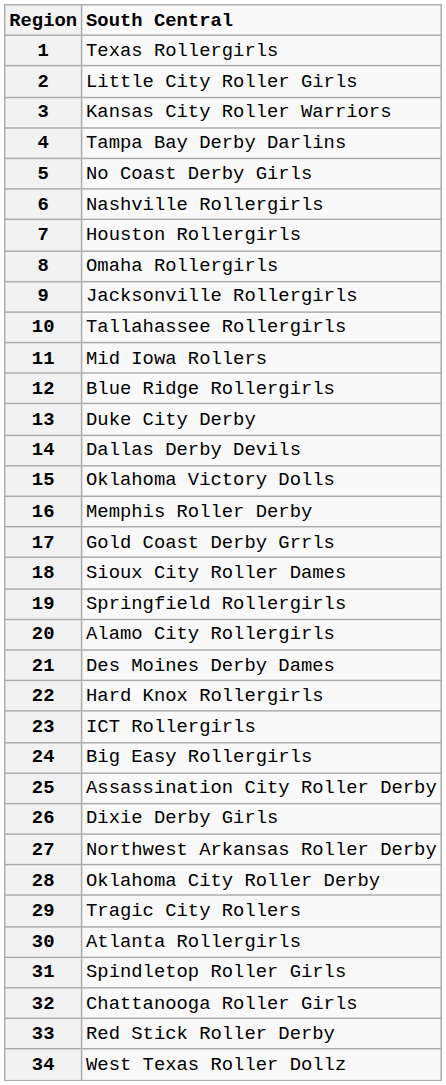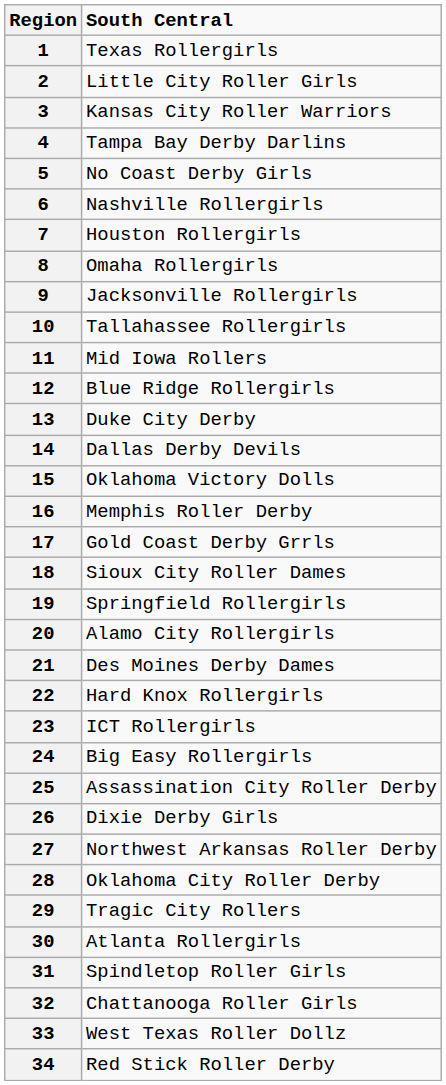33 | South Central: Red Stick Roller Derby -> West Texas Roller Dollz
34 | South Central: West Texas Roller Dollz -> Red Stick Roller Derby
